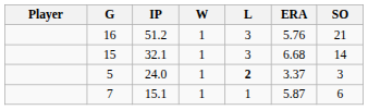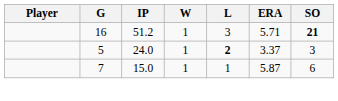16 | ERA: 5.76 -> 5.71
16 | SO: normal -> bold
- row: 15 | 32.1 | 1 | 3 | 6.68 | 14
7 | IP: 15.1 -> 15.0
